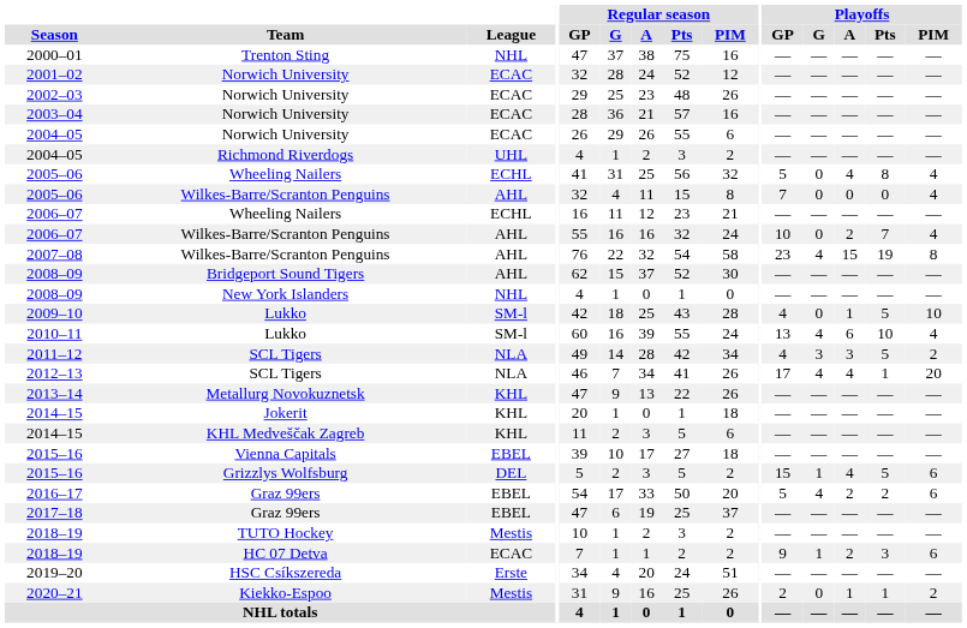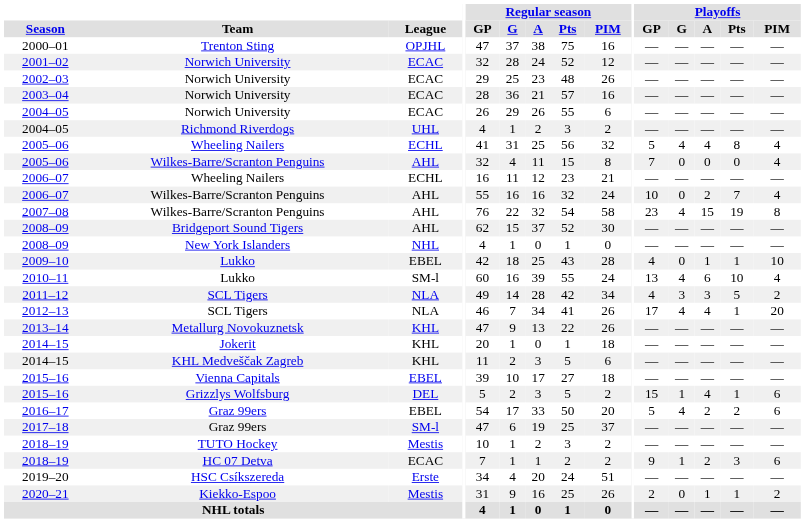2000–01 | League: NHL -> OPJHL
2005–06 / Wheeling Nailers | Playoffs / G: 0 -> 4
2009–10 | League: SM-l -> EBEL
2009–10 | Playoffs / Pts: 5 -> 1
2015–16 / Grizzlys Wolfsburg | Playoffs / Pts: 5 -> 1
2017–18 | League: EBEL -> SM-l
